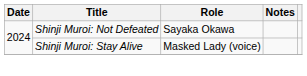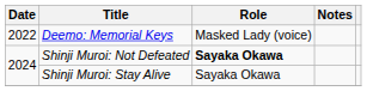+ row: 2022 | Deemo: Memorial Keys | Masked Lady (voice)
Shinji Muroi: Not Defeated | Role: normal -> bold
Shinji Muroi: Stay Alive | Role: Masked Lady (voice) -> Sayaka Okawa
